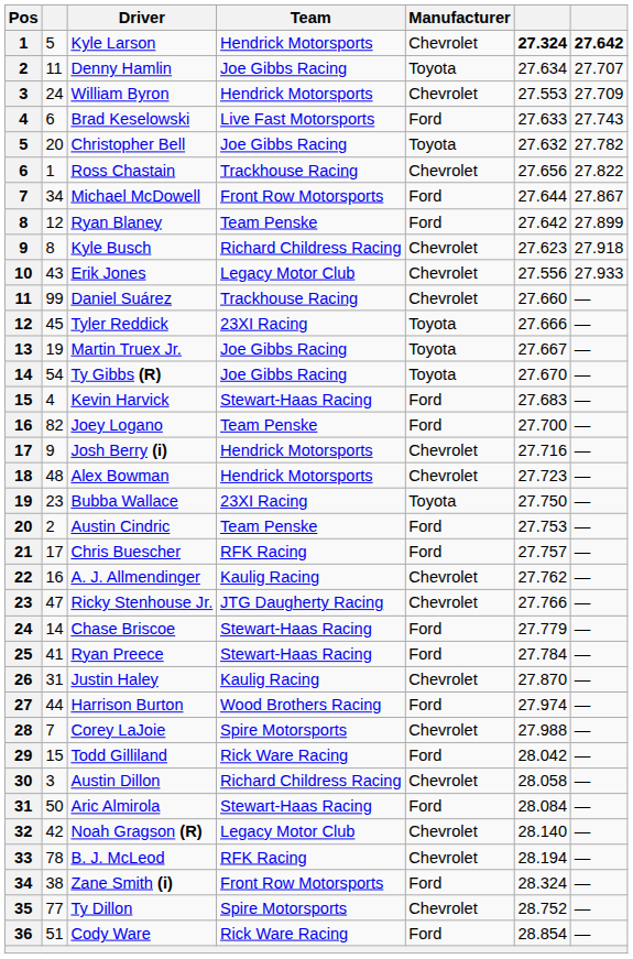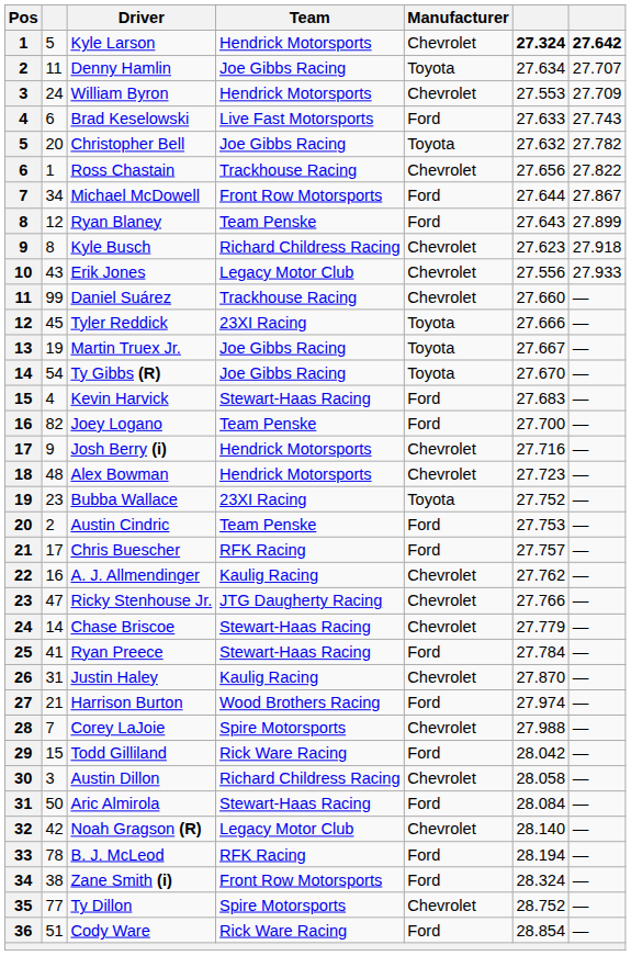Ryan Blaney | column 6: 27.642 -> 27.643
Bubba Wallace | column 6: 27.750 -> 27.752
Chase Briscoe | Manufacturer: Ford -> Chevrolet
Harrison Burton | column 2: 44 -> 21
B. J. McLeod | Manufacturer: Chevrolet -> Ford
